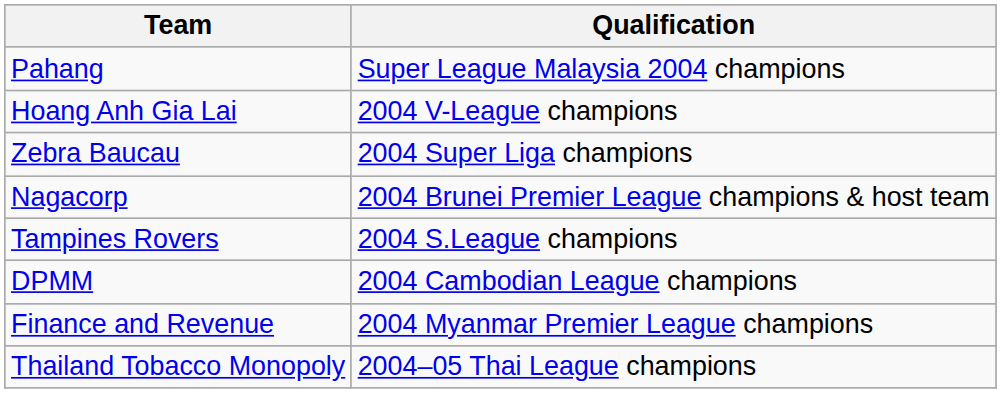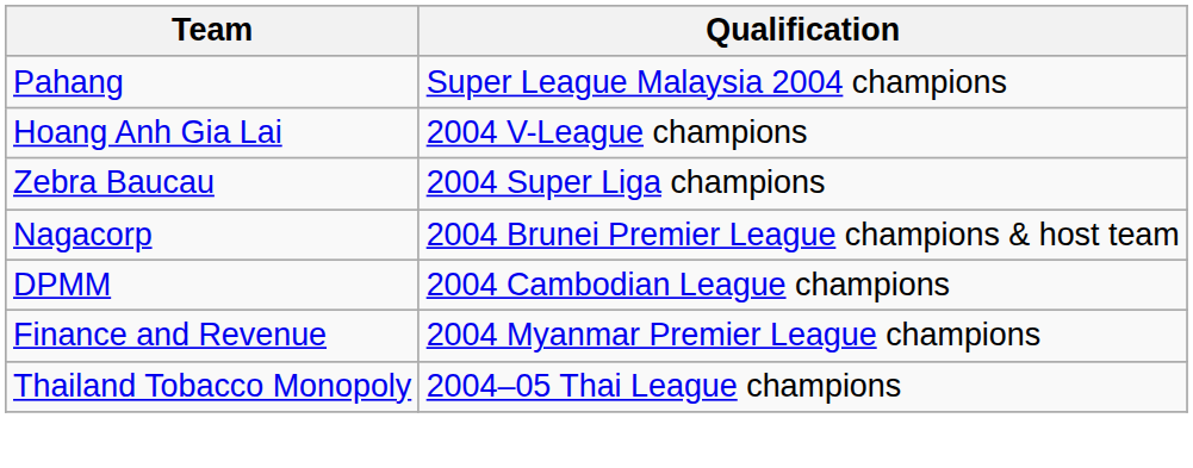- row: Tampines Rovers | 2004 S.League champions
